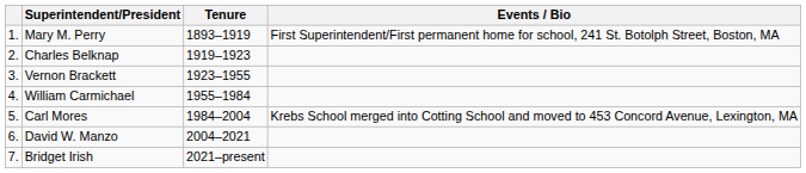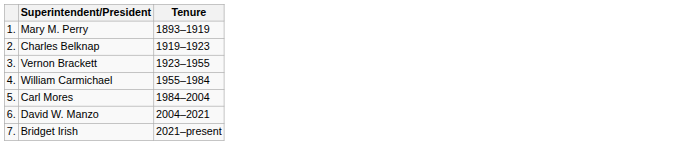- column: Events / Bio | First Superintendent/First permanent home for school, 241 St. Botolph Street, Boston, MA | Krebs School merged into Cotting School and moved to 453 Concord Avenue, Lexington, MA
